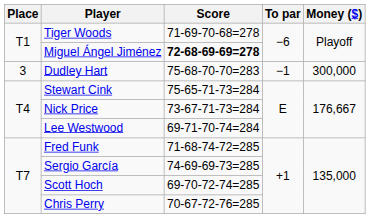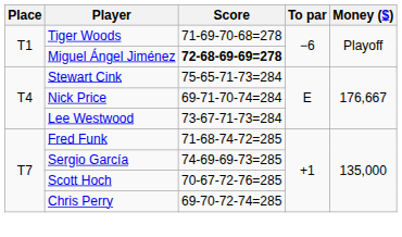- row: 3 | Dudley Hart | 75-68-70-70=283 | −1 | 300,000
Nick Price | Score: 73-67-71-73=284 -> 69-71-70-74=284
Lee Westwood | Score: 69-71-70-74=284 -> 73-67-71-73=284
Scott Hoch | Score: 69-70-72-74=285 -> 70-67-72-76=285
Chris Perry | Score: 70-67-72-76=285 -> 69-70-72-74=285
